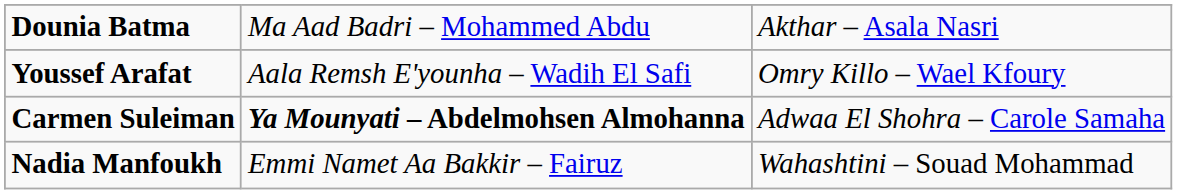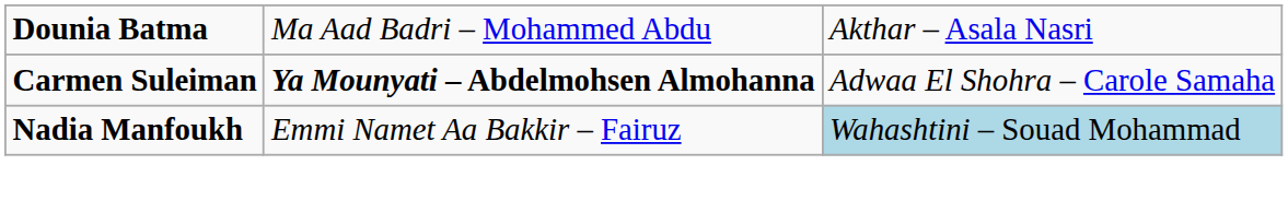- row: Youssef Arafat | Aala Remsh E'younha – Wadih El Safi | Omry Killo – Wael Kfoury
Nadia Manfoukh | column 3: no background -> lightblue background
